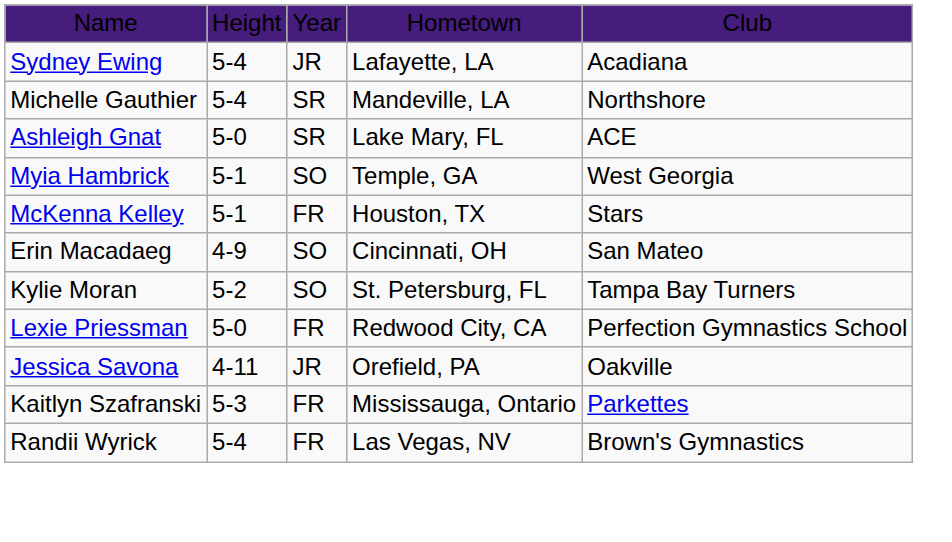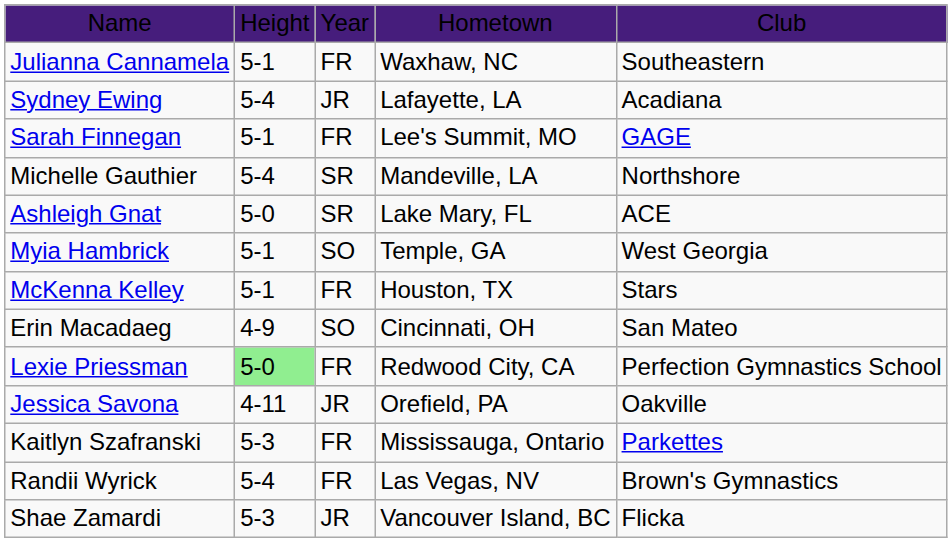+ row: Julianna Cannamela | 5-1 | FR | Waxhaw, NC | Southeastern
+ row: Sarah Finnegan | 5-1 | FR | Lee's Summit, MO | GAGE
- row: Kylie Moran | 5-2 | SO | St. Petersburg, FL | Tampa Bay Turners
Lexie Priessman | column 2: no background -> lightgreen background
+ row: Shae Zamardi | 5-3 | JR | Vancouver Island, BC | Flicka
